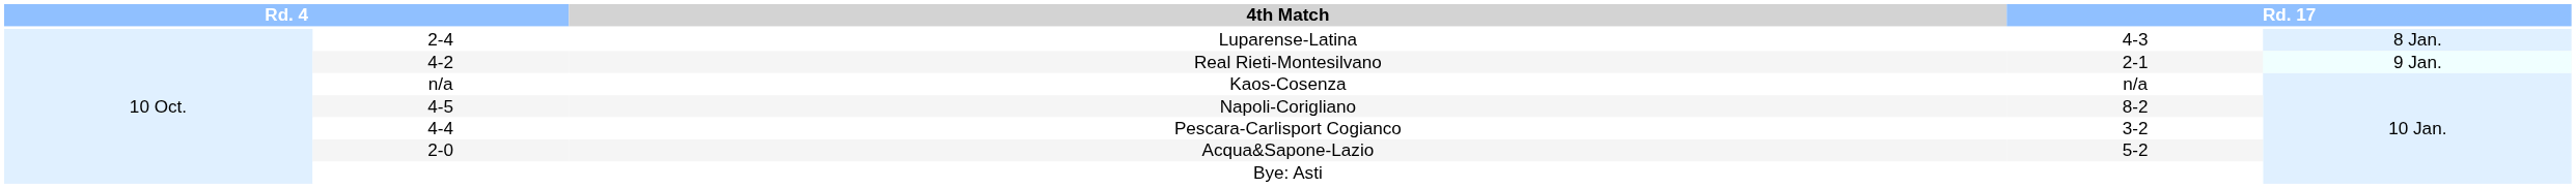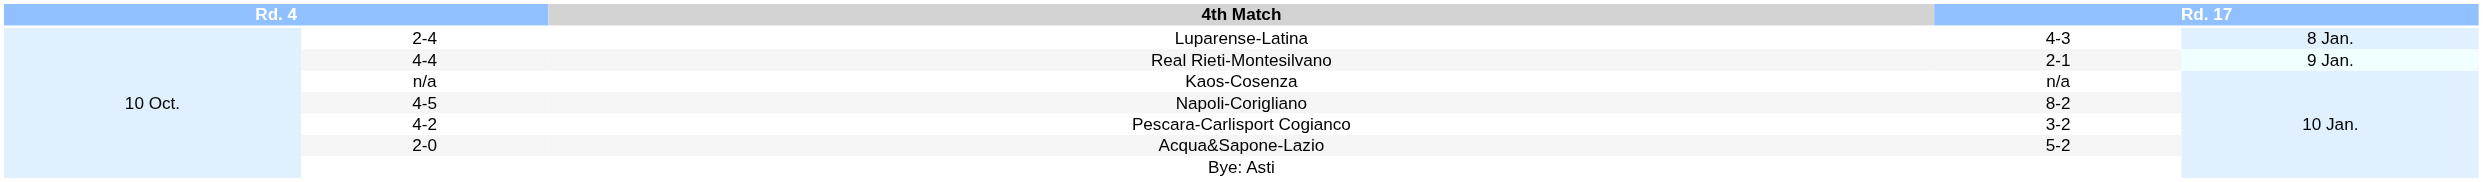Real Rieti-Montesilvano | column 2: 4-2 -> 4-4
Pescara-Carlisport Cogianco | column 2: 4-4 -> 4-2
